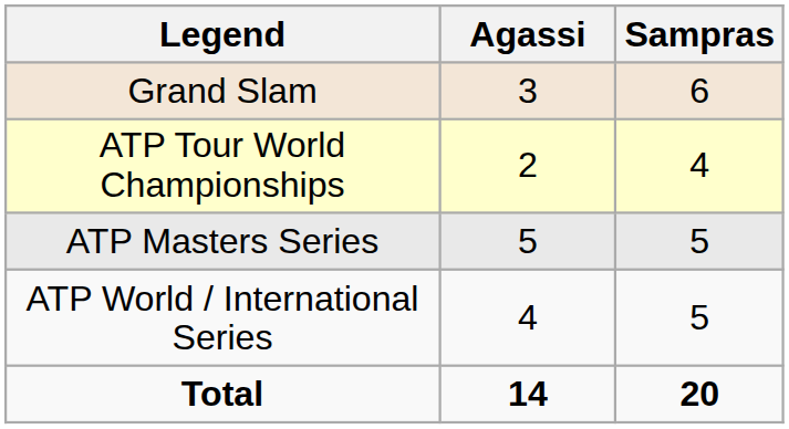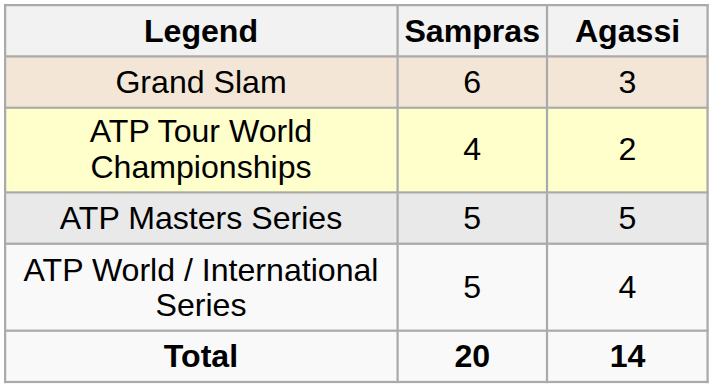columns swapped: Agassi <-> Sampras
